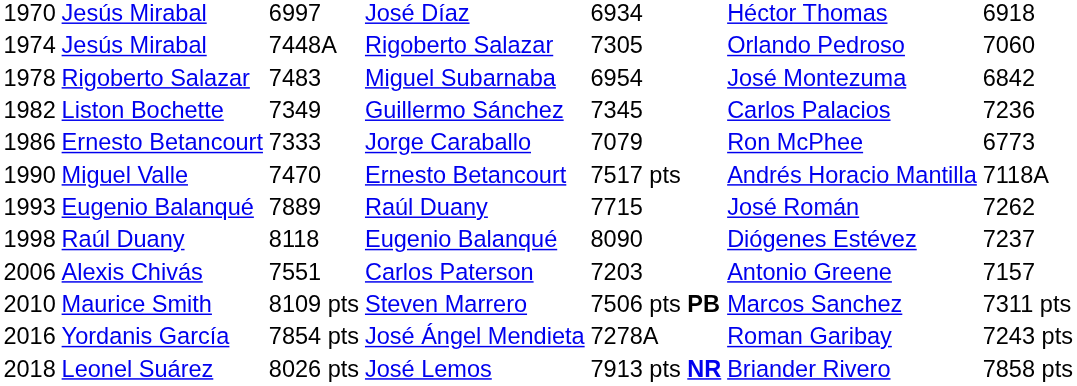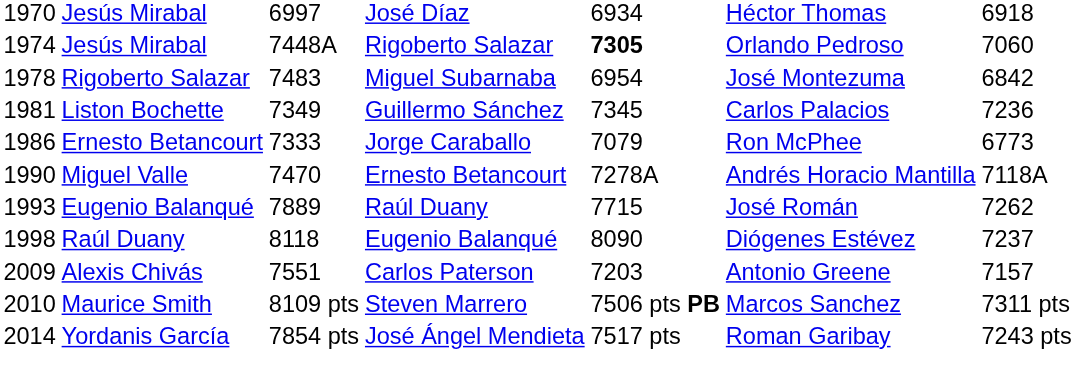Jesús Mirabal / Rigoberto Salazar | column 5: normal -> bold
Liston Bochette | column 1: 1982 -> 1981
Miguel Valle | column 5: 7517 pts -> 7278A
Alexis Chivás | column 1: 2006 -> 2009
Yordanis García | column 1: 2016 -> 2014
Yordanis García | column 5: 7278A -> 7517 pts
- row: 2018 | Leonel Suárez | 8026 pts | José Lemos | 7913 pts NR | Briander Rivero | 7858 pts
